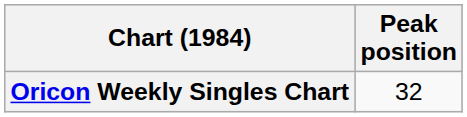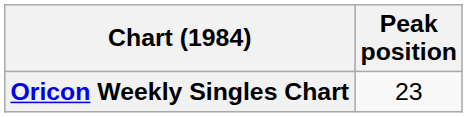Oricon Weekly Singles Chart | Peak position: 32 -> 23
